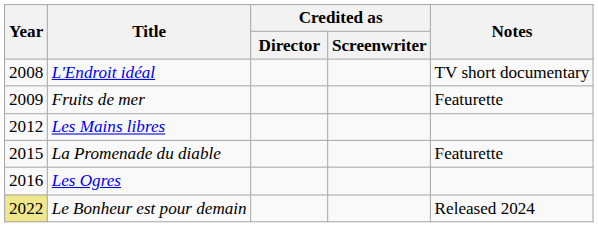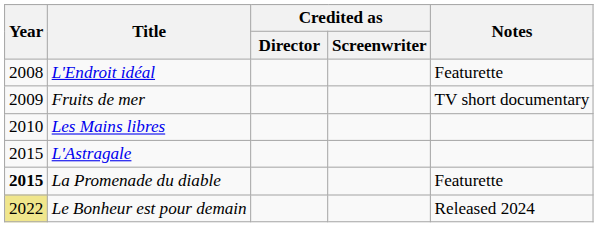L'Endroit idéal | Notes: TV short documentary -> Featurette
Fruits de mer | Notes: Featurette -> TV short documentary
Les Mains libres | Year: 2012 -> 2010
+ row: 2015 | L'Astragale
La Promenade du diable | Year: normal -> bold
- row: 2016 | Les Ogres
